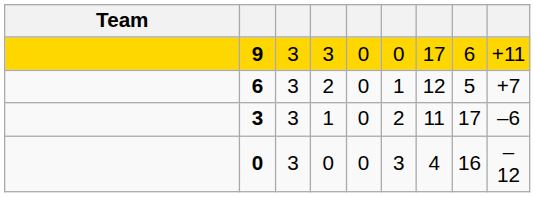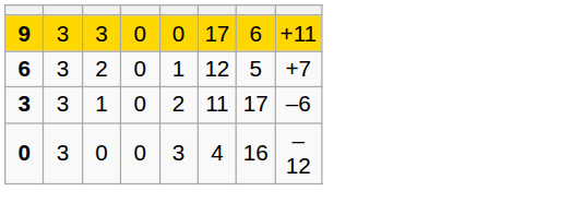- column: Team
